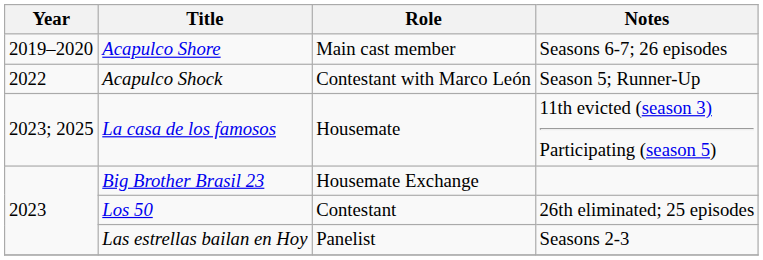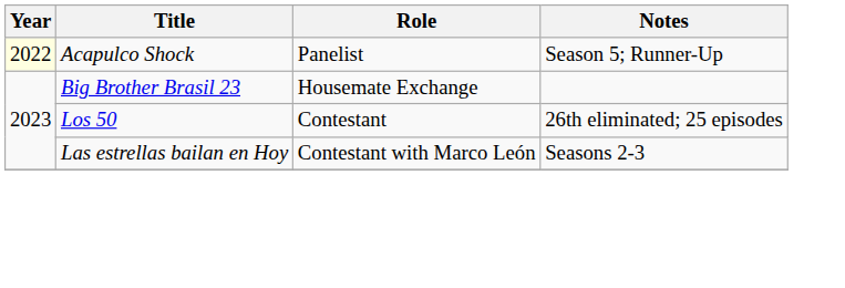- row: 2019–2020 | Acapulco Shore | Main cast member | Seasons 6-7; 26 episodes
Acapulco Shock | Year: no background -> lightyellow background
Acapulco Shock | Role: Contestant with Marco León -> Panelist
- row: 2023; 2025 | La casa de los famosos | Housemate | 11th evicted (season 3) Participating (season 5)
Las estrellas bailan en Hoy | Role: Panelist -> Contestant with Marco León
